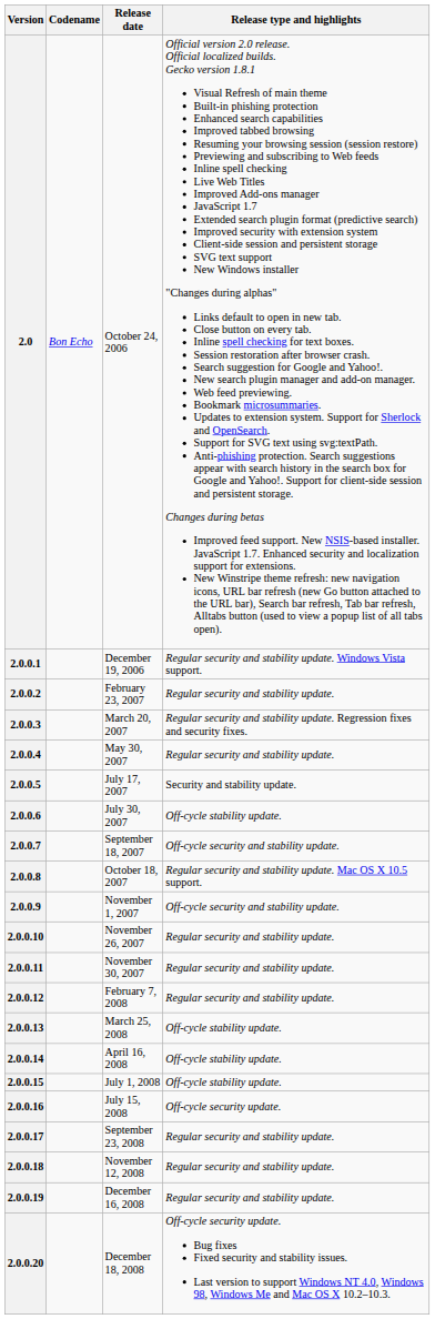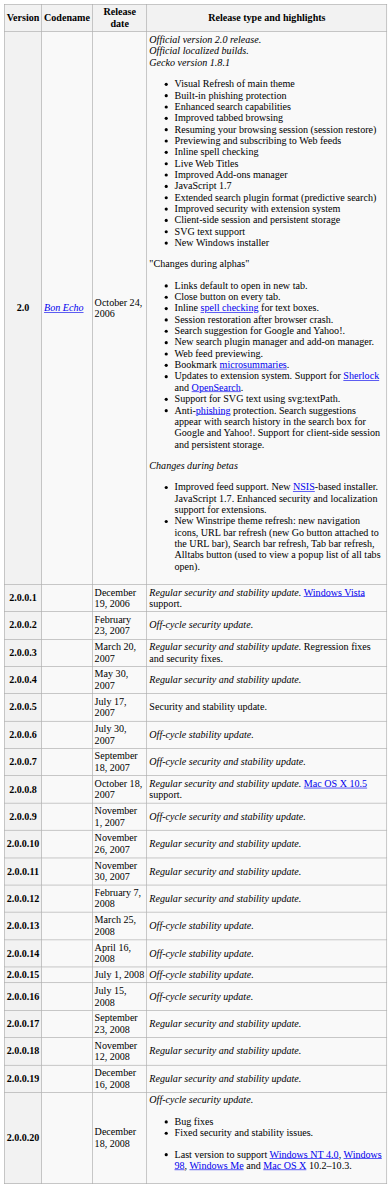2.0.0.2 | Release type and highlights: Regular security and stability update. -> Off-cycle security update.
